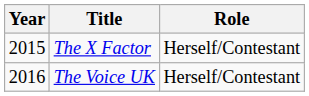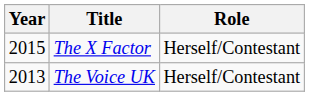The Voice UK | Year: 2016 -> 2013
